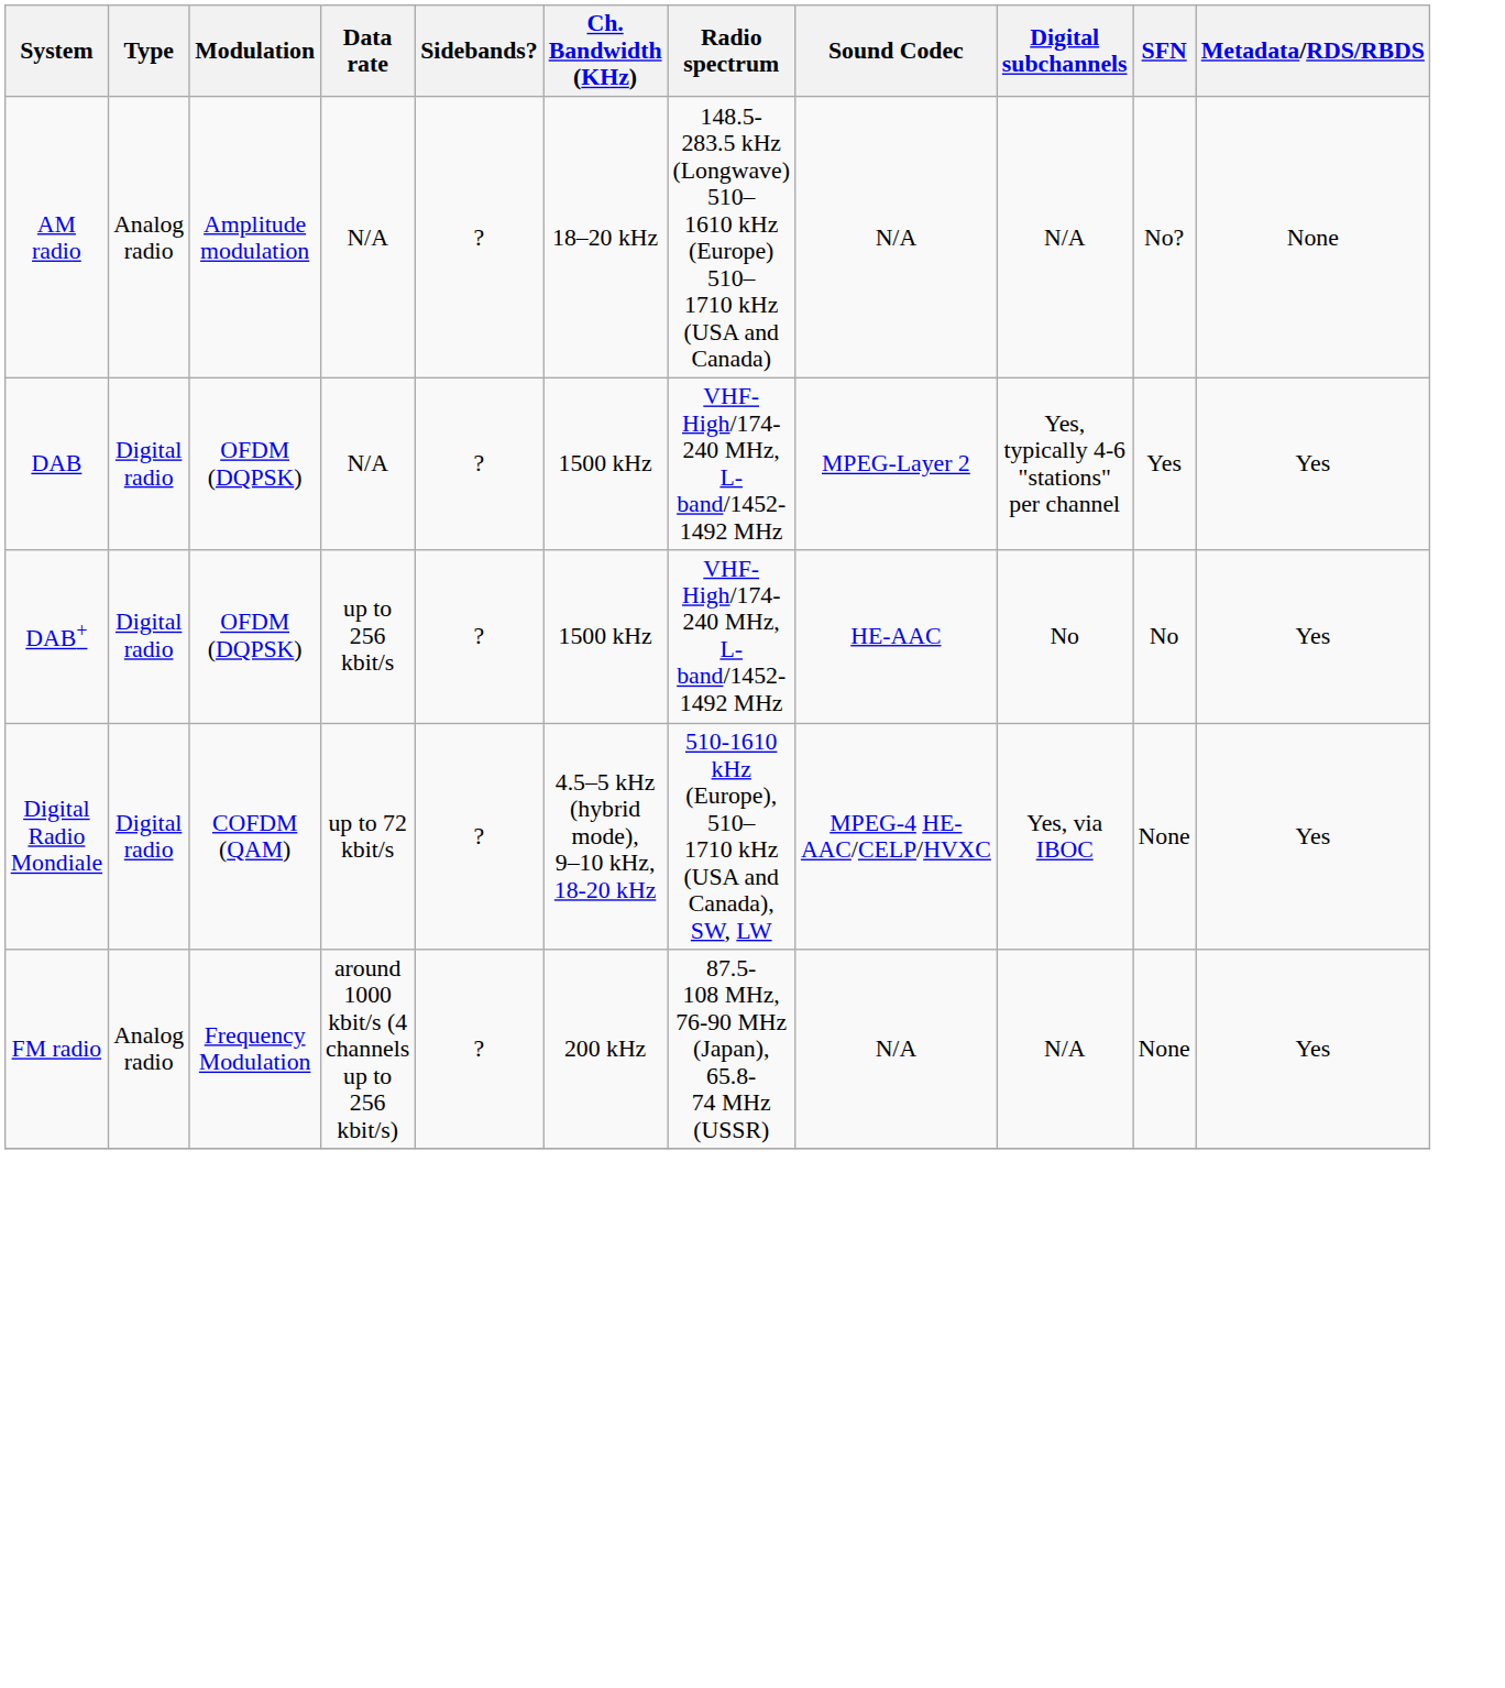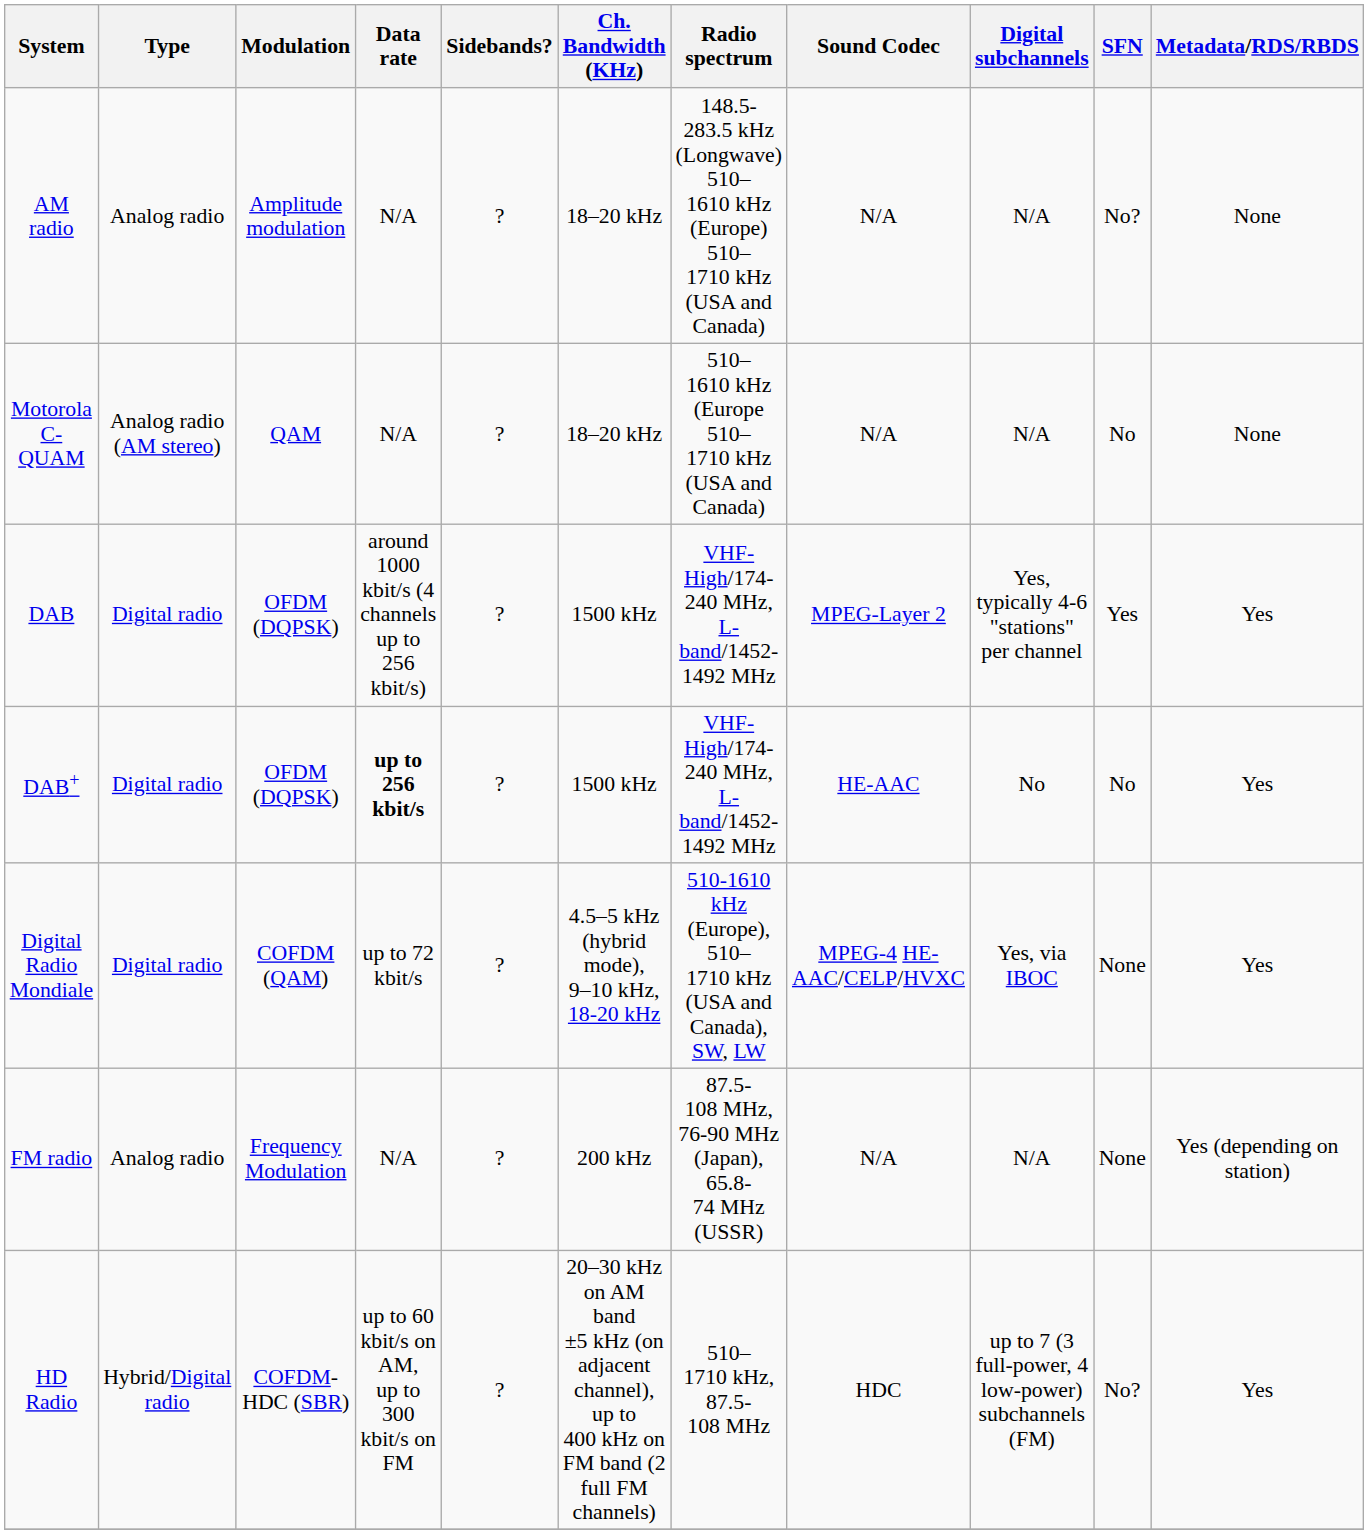+ row: Motorola C-QUAM | Analog radio (AM stereo) | QAM | N/A | ? | 18–20 kHz | 510–1610 kHz (Europe 510–1710 kHz (USA and Canada) | N/A | N/A | No | None
DAB | Data rate: N/A -> around 1000 kbit/s (4 channels up to 256 kbit/s)
DAB+ | Data rate: normal -> bold
FM radio | Data rate: around 1000 kbit/s (4 channels up to 256 kbit/s) -> N/A
FM radio | Metadata/RDS/RBDS: Yes -> Yes (depending on station)
+ row: HD Radio | Hybrid/Digital radio | COFDM-HDC (SBR) | up to 60 kbit/s on AM, up to 300 kbit/s on FM | ? | 20–30 kHz on AM band ±5 kHz (on adjacent channel), up to 400 kHz on FM band (2 full FM channels) | 510–1710 kHz, 87.5-108 MHz | HDC | up to 7 (3 full-power, 4 low-power) subchannels (FM) | No? | Yes
